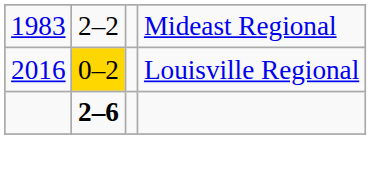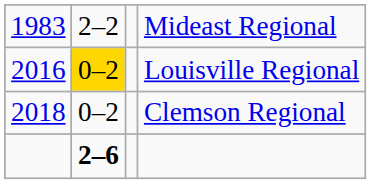+ row: 2018 | 0–2 | Clemson Regional
